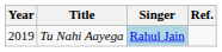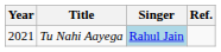Tu Nahi Aayega | Year: 2019 -> 2021
